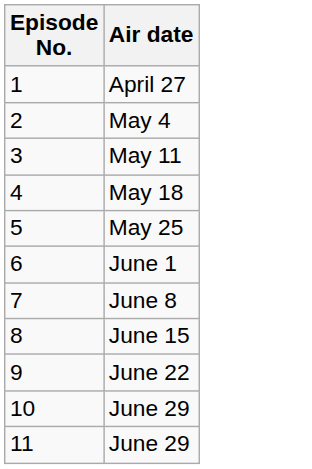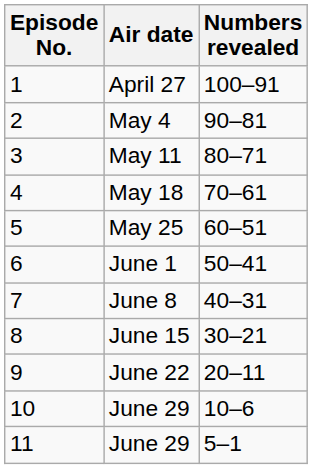+ column: Numbers revealed | 100–91 | 90–81 | 80–71 | 70–61 | 60–51 | 50–41 | 40–31 | 30–21 | 20–11 | 10–6 | 5–1
